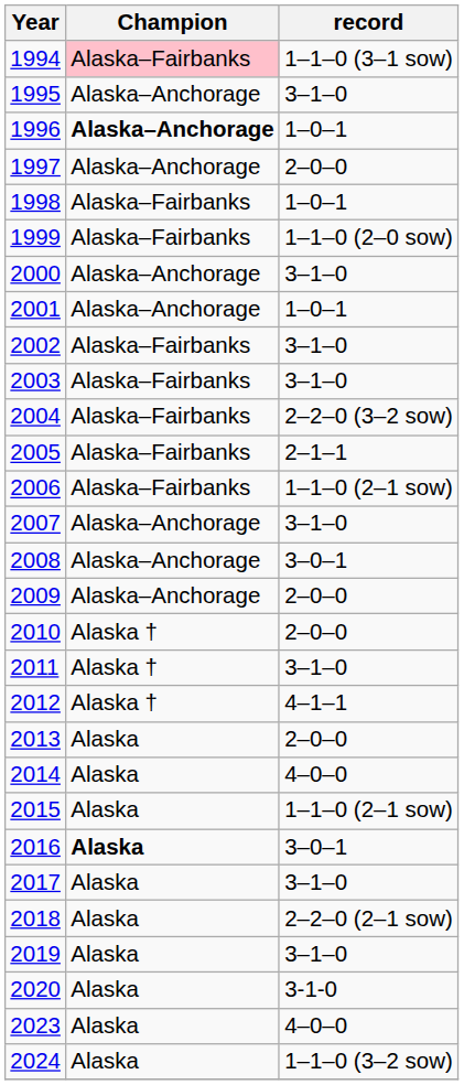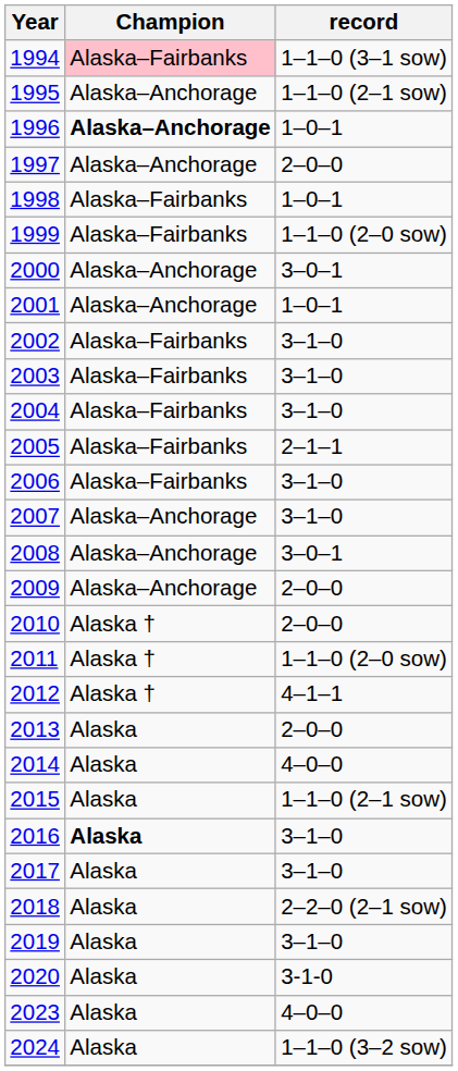1995 | record: 3–1–0 -> 1–1–0 (2–1 sow)
2000 | record: 3–1–0 -> 3–0–1
2004 | record: 2–2–0 (3–2 sow) -> 3–1–0
2006 | record: 1–1–0 (2–1 sow) -> 3–1–0
2011 | record: 3–1–0 -> 1–1–0 (2–0 sow)
2016 | record: 3–0–1 -> 3–1–0
